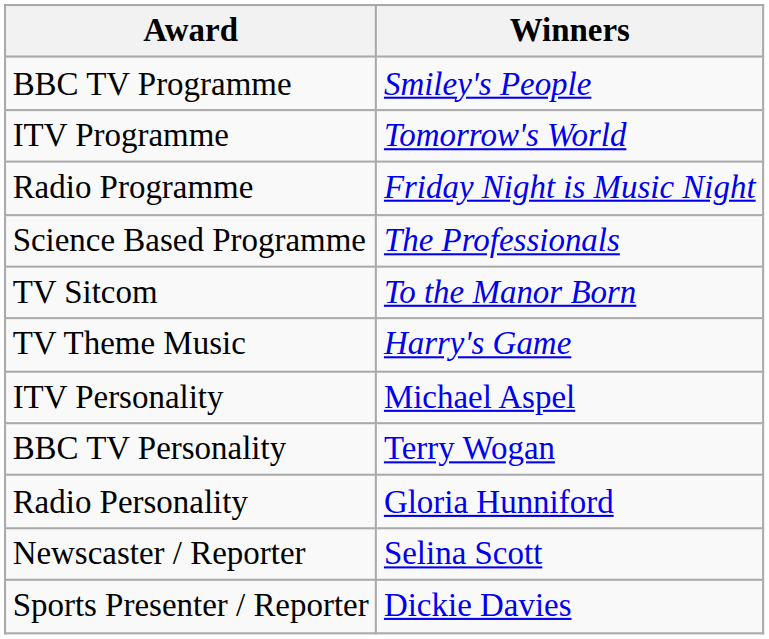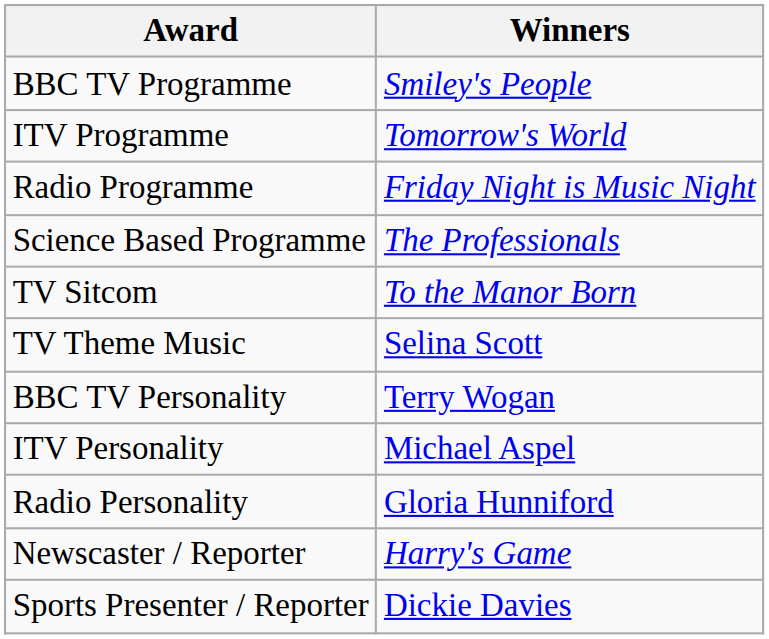TV Theme Music | Winners: Harry's Game -> Selina Scott
rows swapped: BBC TV Personality <-> ITV Personality
Newscaster / Reporter | Winners: Selina Scott -> Harry's Game
